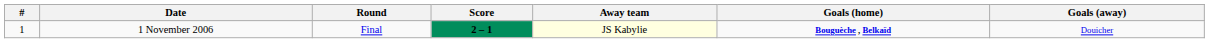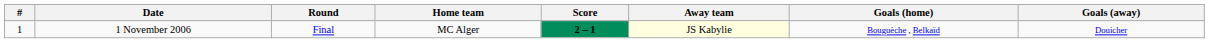+ column: Home team | MC Alger
1 November 2006 | Goals (home): bold -> normal
